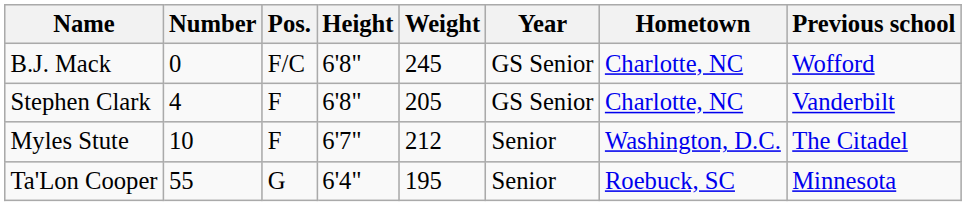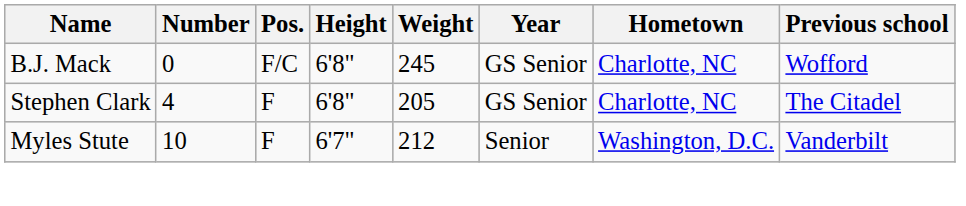Stephen Clark | Previous school: Vanderbilt -> The Citadel
Myles Stute | Previous school: The Citadel -> Vanderbilt
- row: Ta'Lon Cooper | 55 | G | 6'4" | 195 | Senior | Roebuck, SC | Minnesota
